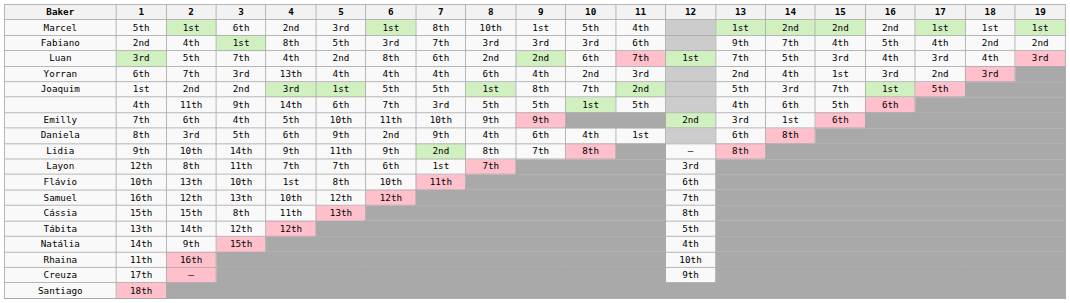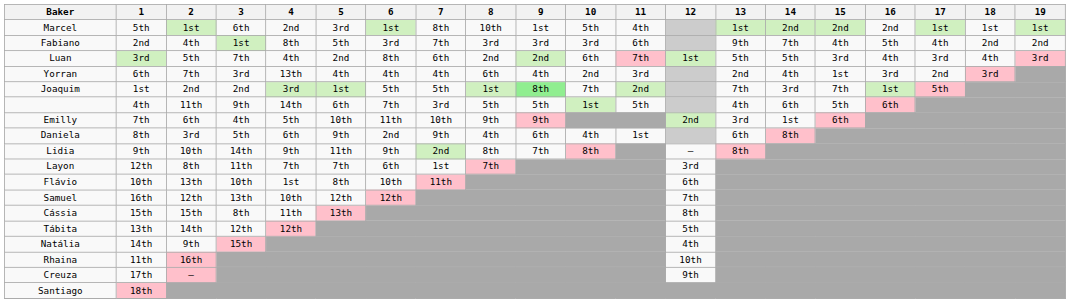Luan | 13: 7th -> 5th
Joaquim | 9: no background -> lightgreen background
Joaquim | 13: 5th -> 7th
